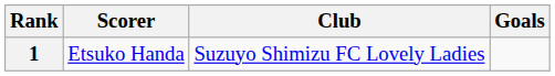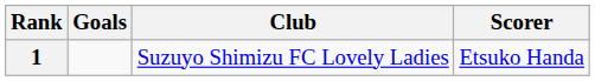columns swapped: Scorer <-> Goals
